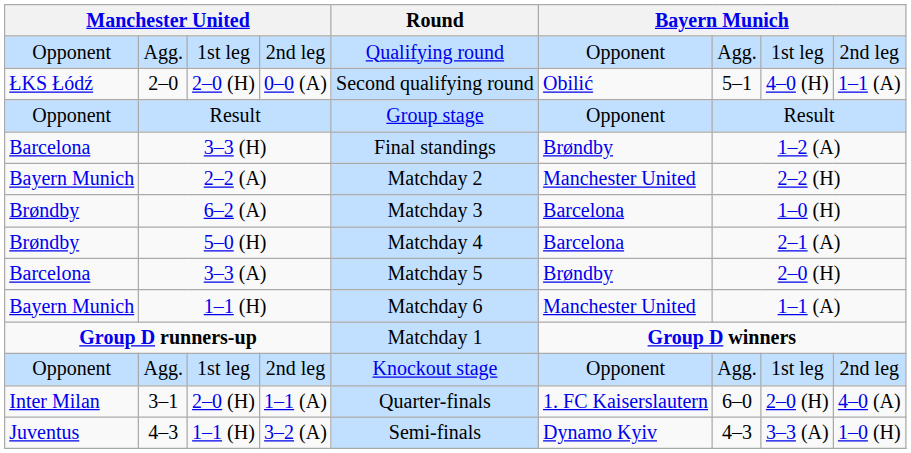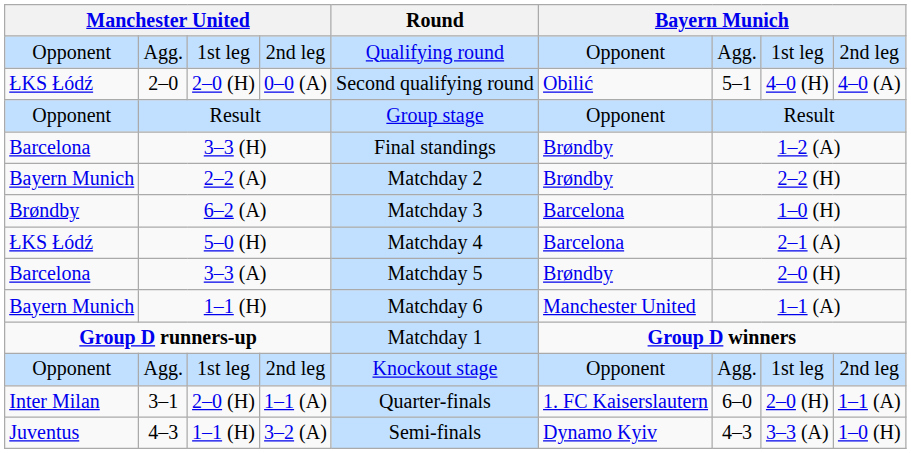2–0 | column 9: 1–1 (A) -> 4–0 (A)
2–2 (A) | column 6: Manchester United -> Brøndby
5–0 (H) | column 1: Brøndby -> ŁKS Łódź
3–1 | column 9: 4–0 (A) -> 1–1 (A)
